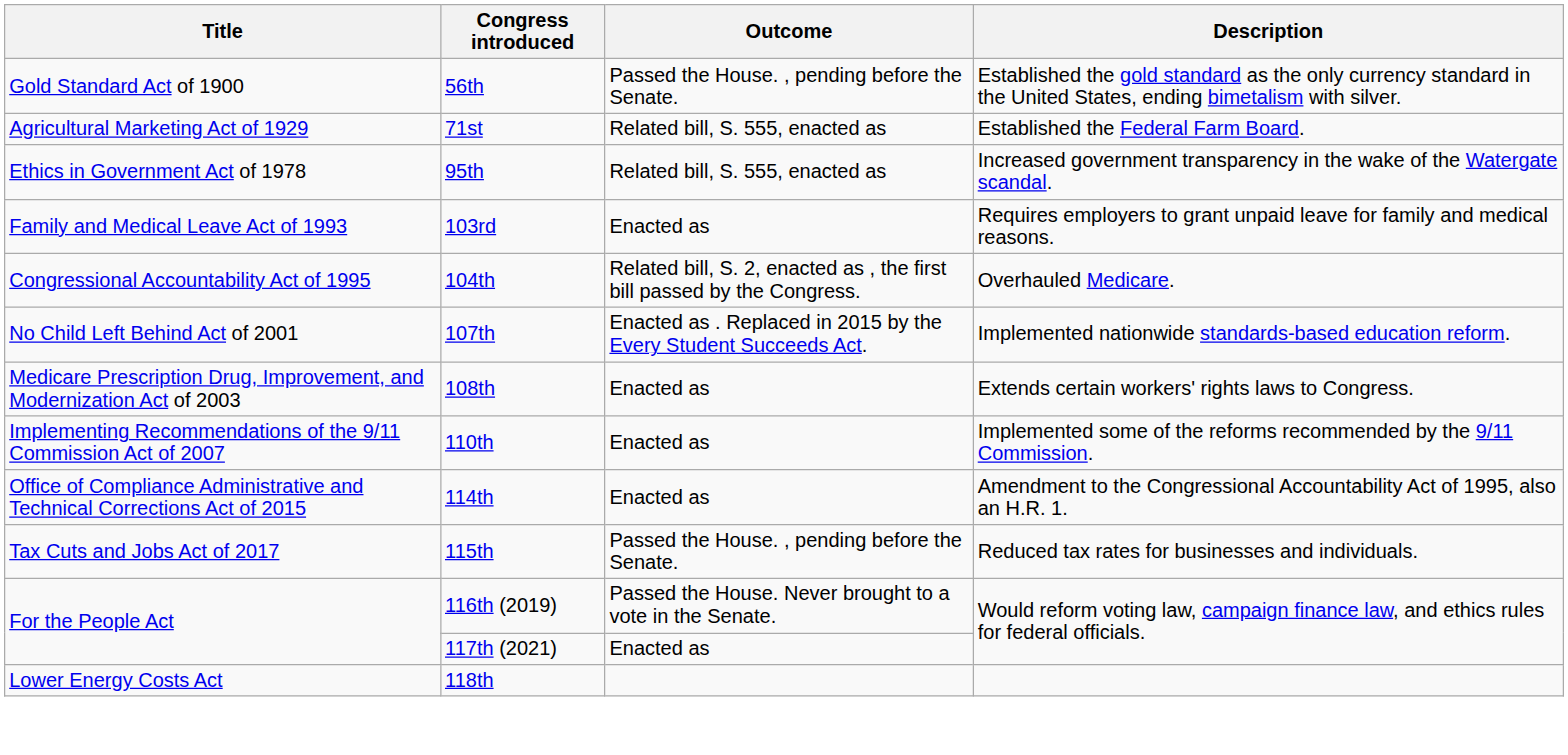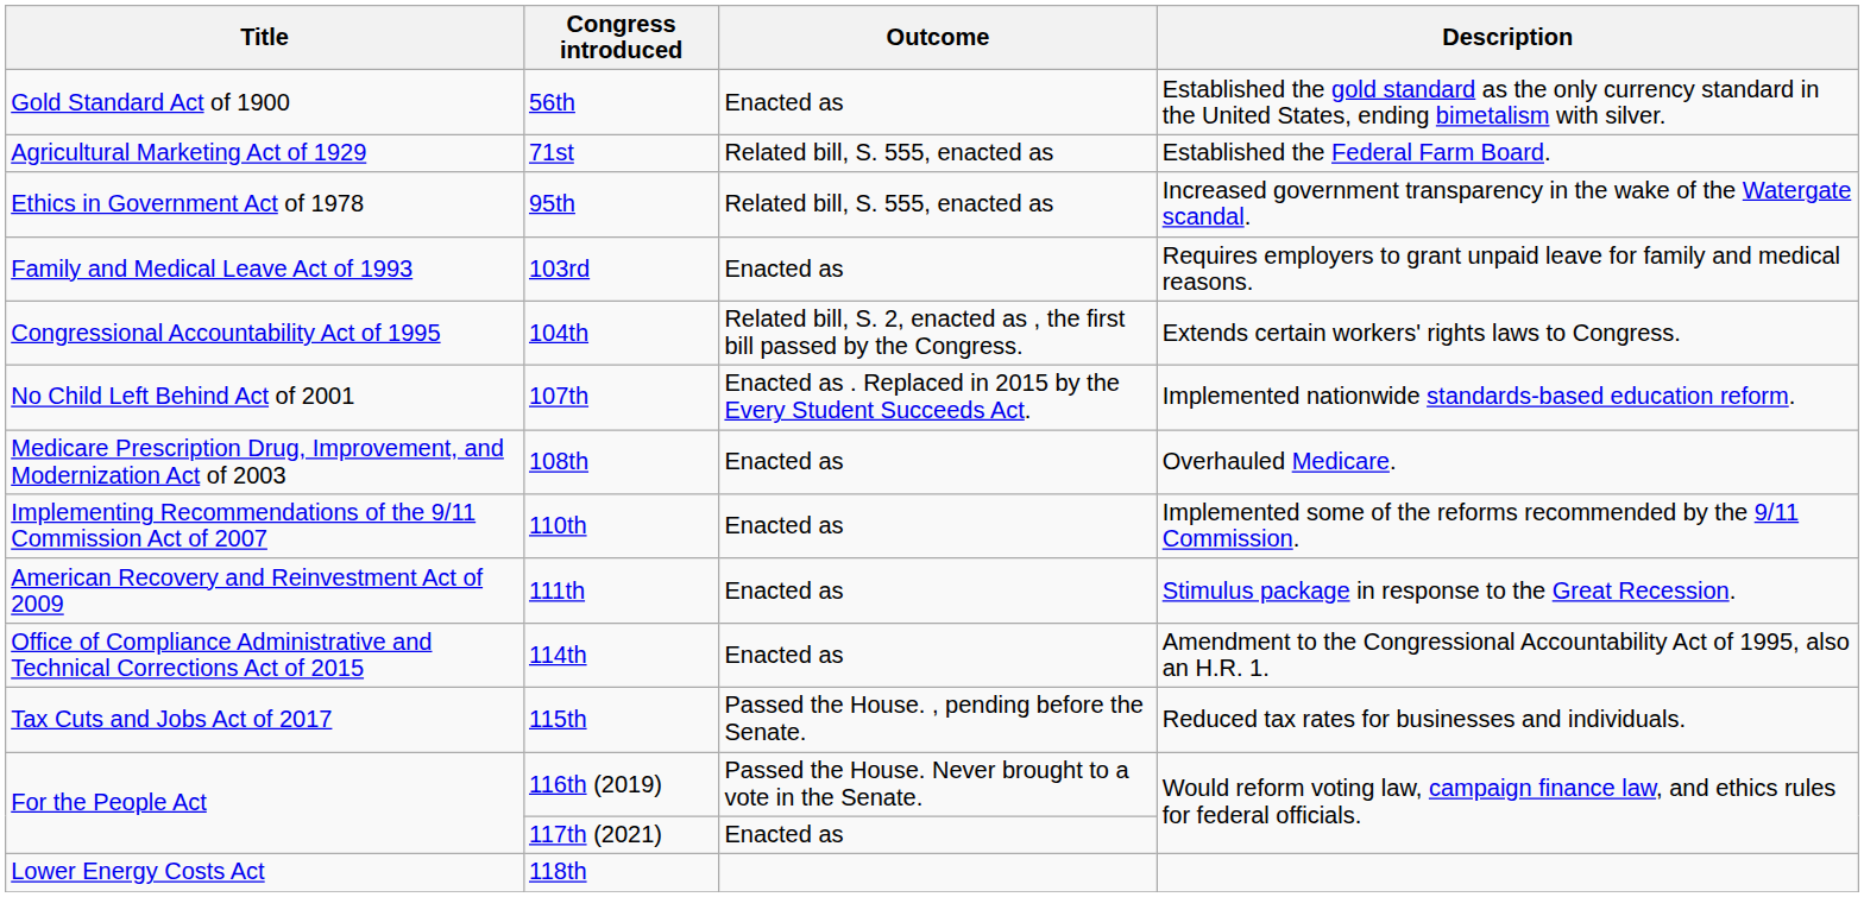56th | Outcome: Passed the House. , pending before the Senate. -> Enacted as
104th | Description: Overhauled Medicare. -> Extends certain workers' rights laws to Congress.
108th | Description: Extends certain workers' rights laws to Congress. -> Overhauled Medicare.
+ row: American Recovery and Reinvestment Act of 2009 | 111th | Enacted as | Stimulus package in response to the Great Recession.
